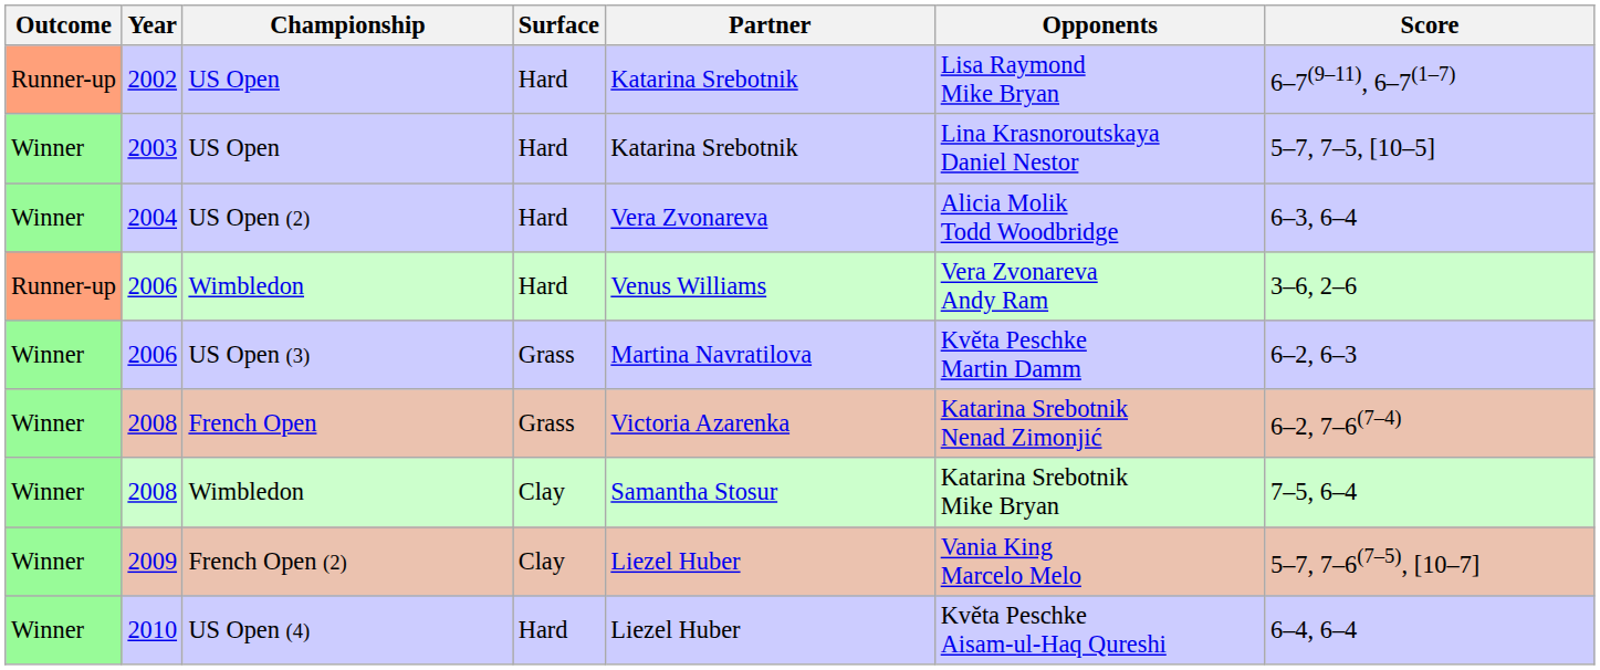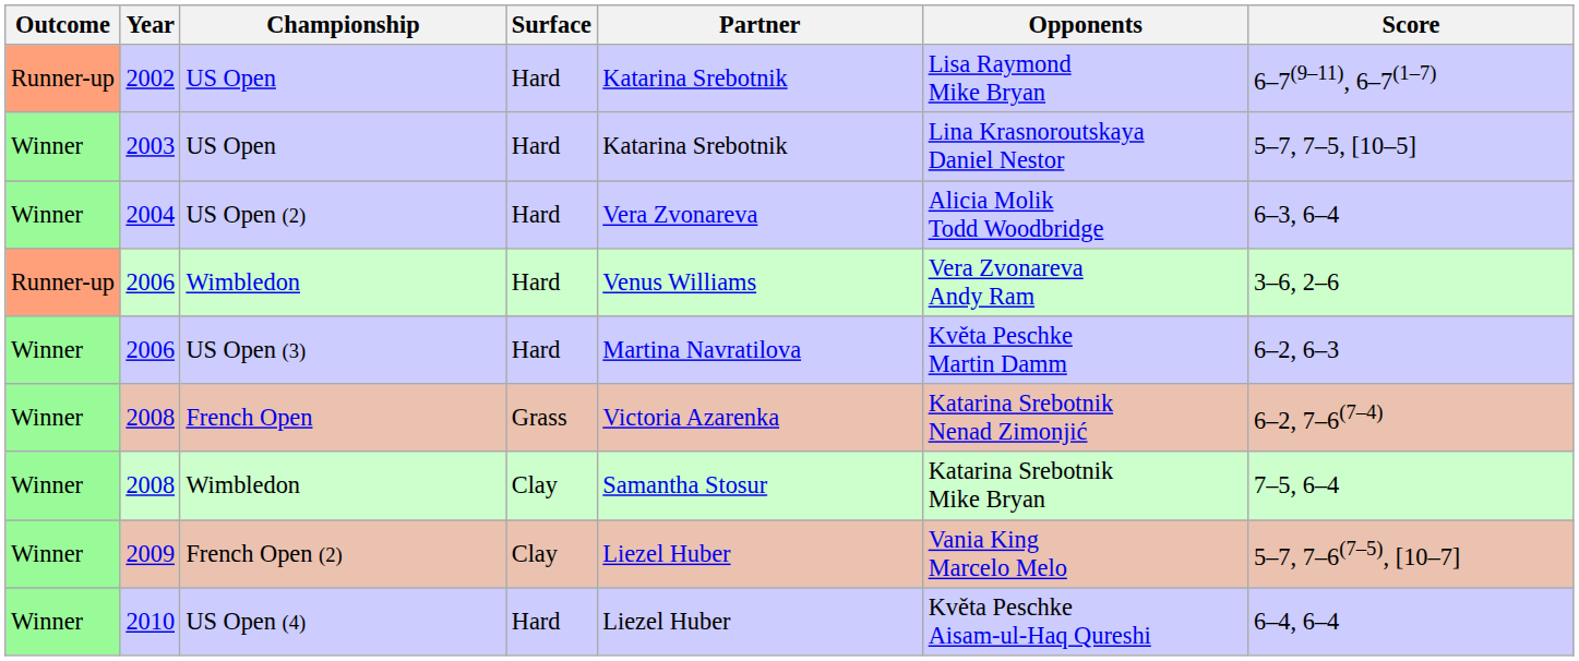2006 / US Open (3) | Surface: Grass -> Hard
